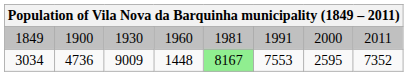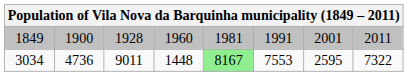1849 | column 3: 1930 -> 1928
1849 | column 7: 2000 -> 2001
3034 | column 3: 9009 -> 9011
3034 | column 8: 7352 -> 7322
